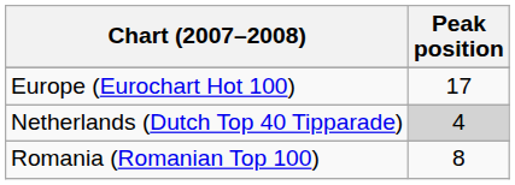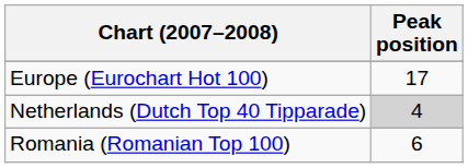Romania (Romanian Top 100) | Peak position: 8 -> 6
